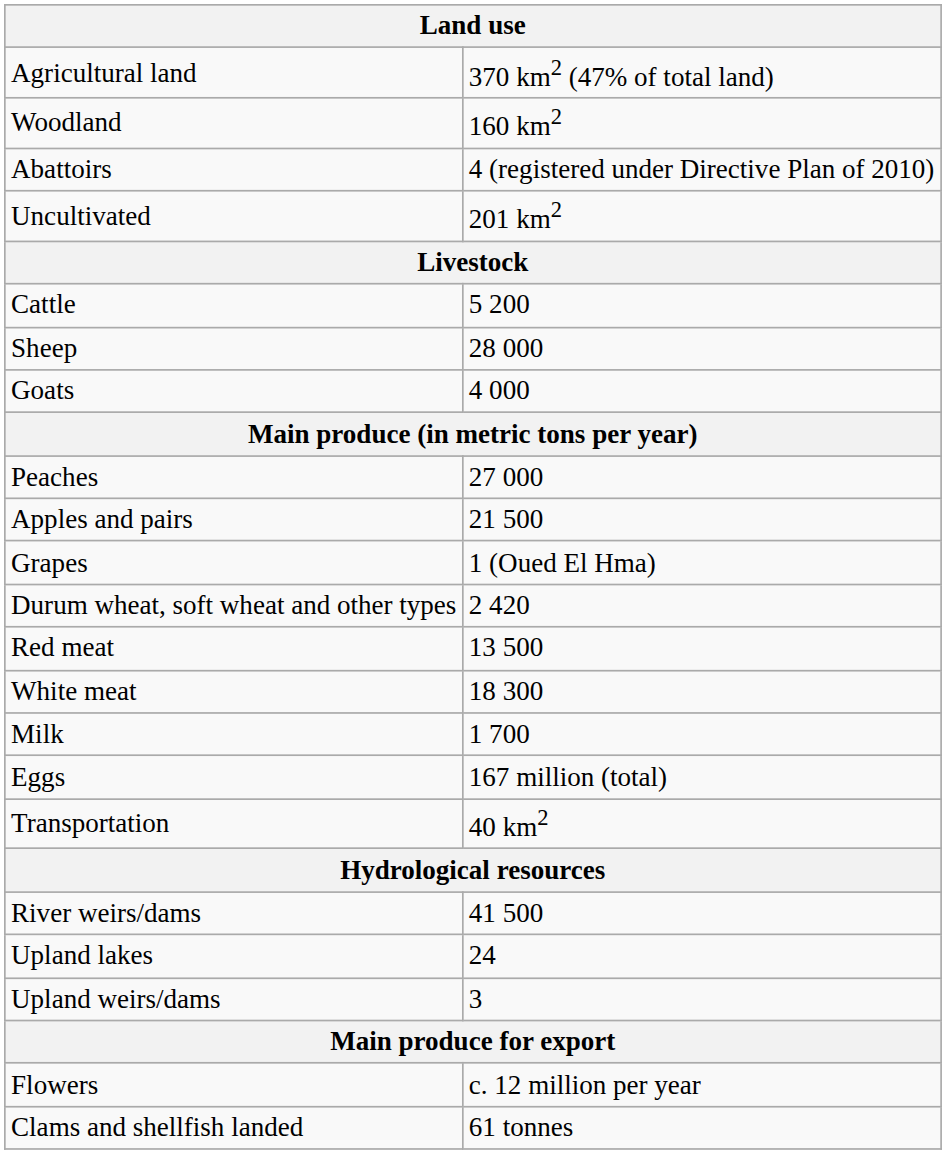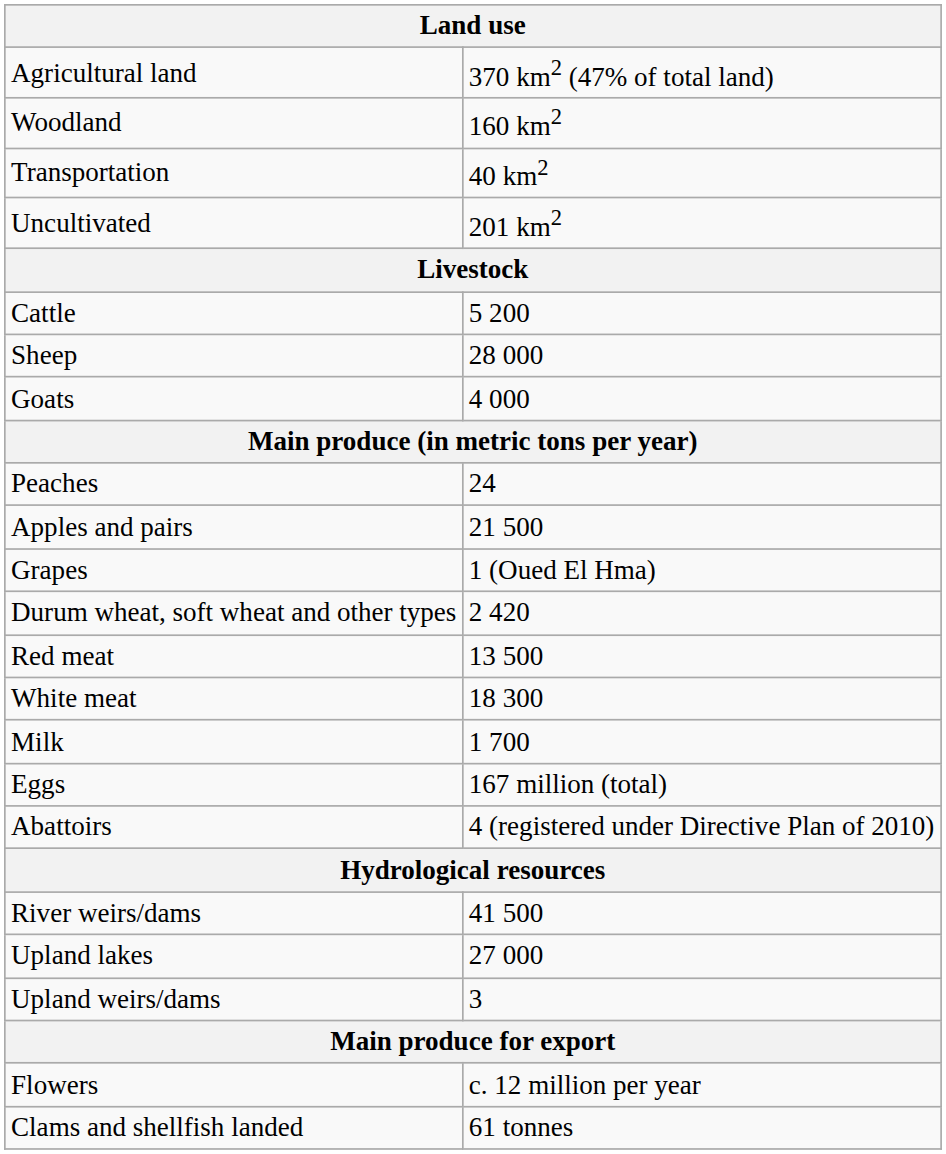rows swapped: Transportation <-> Abattoirs
Peaches | column 2: 27 000 -> 24
Upland lakes | column 2: 24 -> 27 000
